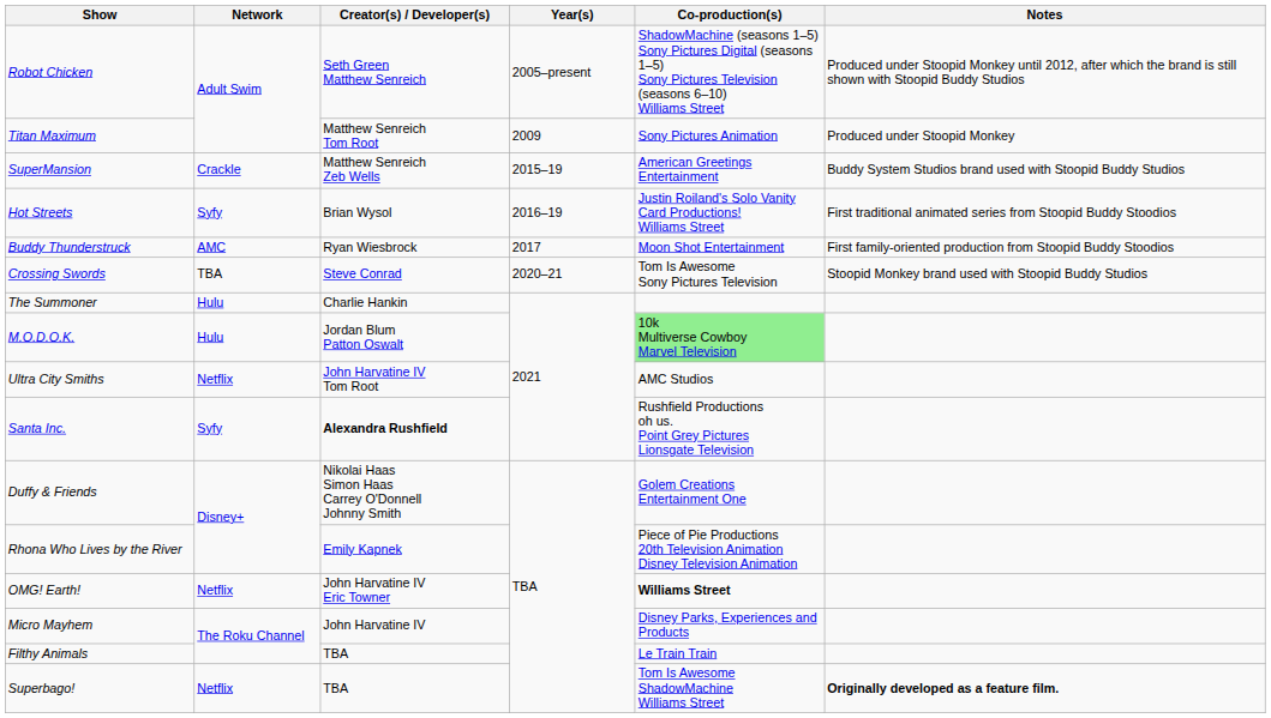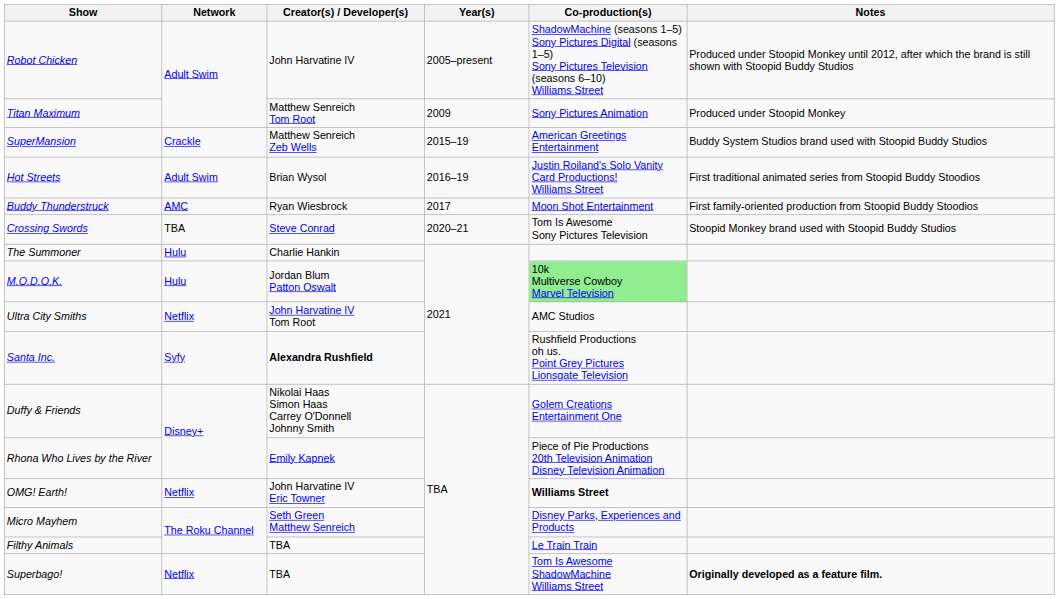Robot Chicken | Creator(s) / Developer(s): Seth Green Matthew Senreich -> John Harvatine IV
Hot Streets | Network: Syfy -> Adult Swim
Micro Mayhem | Creator(s) / Developer(s): John Harvatine IV -> Seth Green Matthew Senreich
